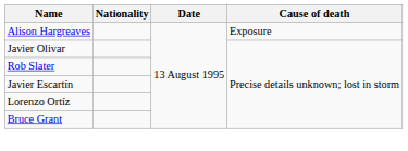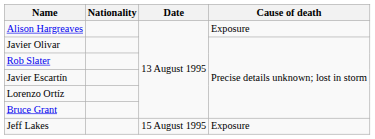+ row: Jeff Lakes | 15 August 1995 | Exposure
